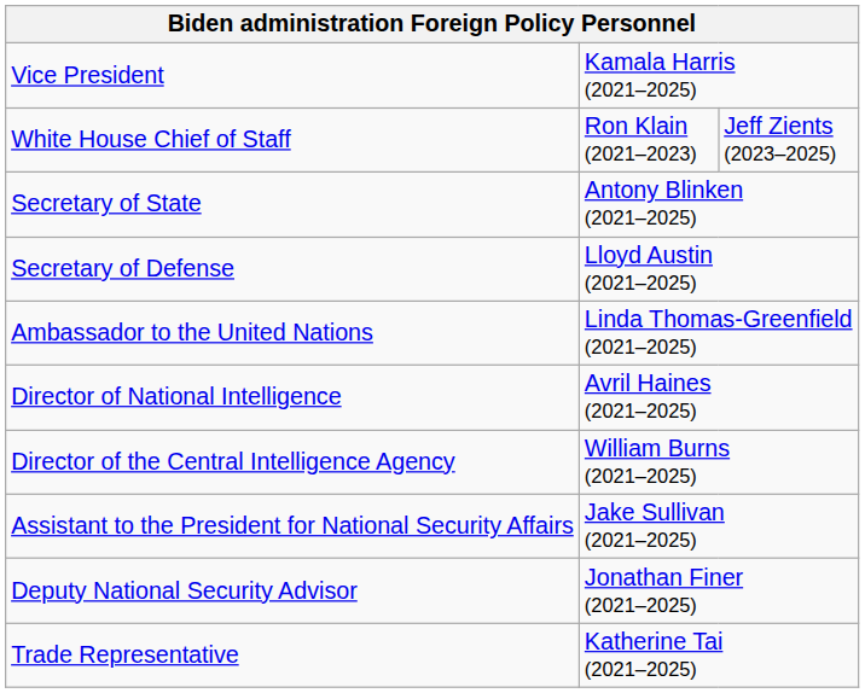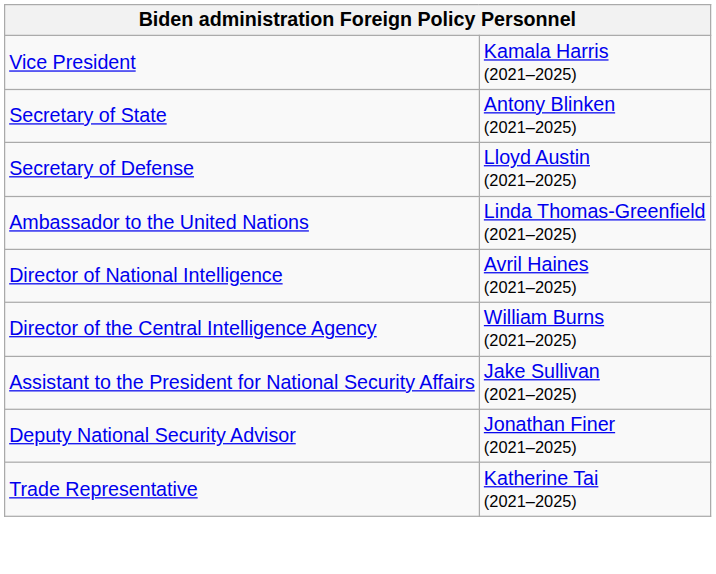- row: White House Chief of Staff | Ron Klain (2021–2023) | Jeff Zients (2023–2025)
